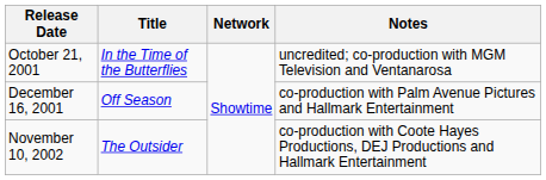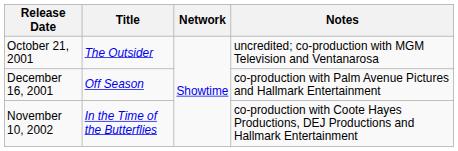October 21, 2001 | Title: In the Time of the Butterflies -> The Outsider
November 10, 2002 | Title: The Outsider -> In the Time of the Butterflies
